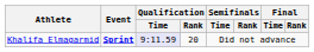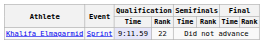Khalifa Elmagarmid | Event: bold -> normal
Khalifa Elmagarmid | Qualification / Rank: 20 -> 22
